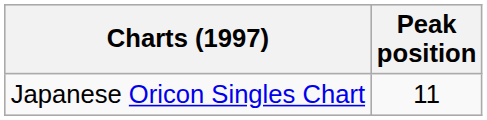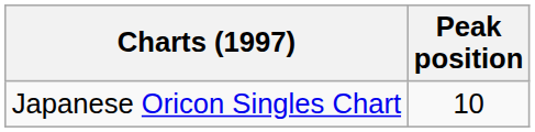Japanese Oricon Singles Chart | Peak position: 11 -> 10
